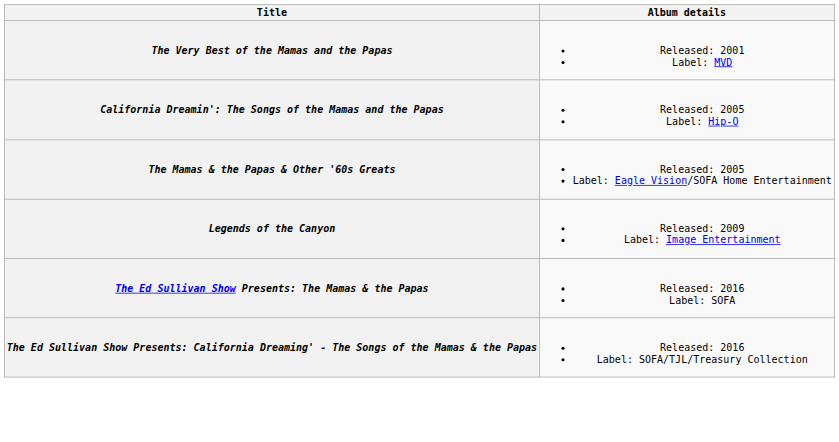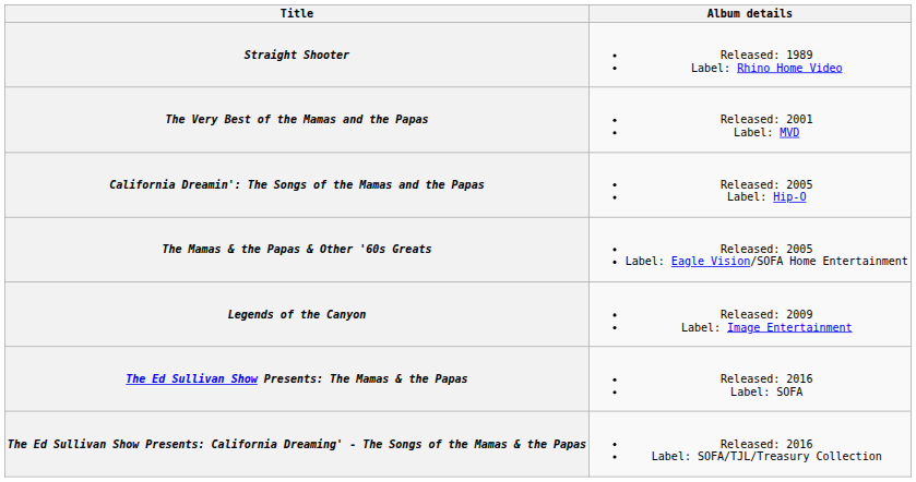+ row: Straight Shooter | Released: 1989 Label: Rhino Home Video
